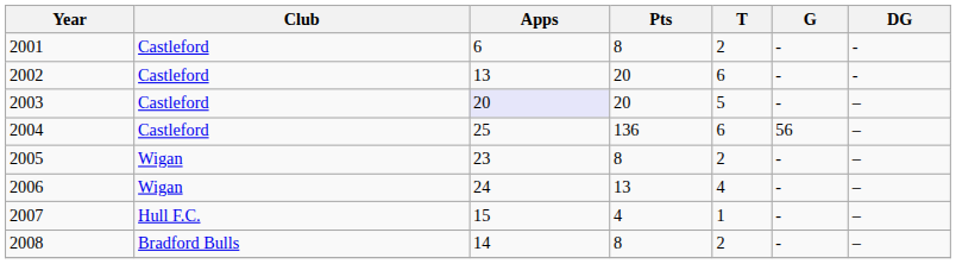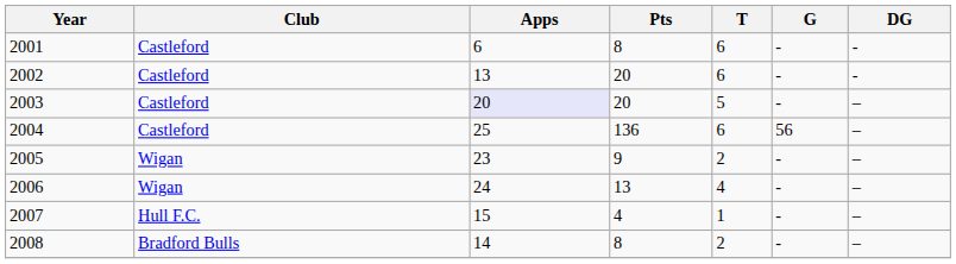2001 | T: 2 -> 6
2005 | Pts: 8 -> 9
